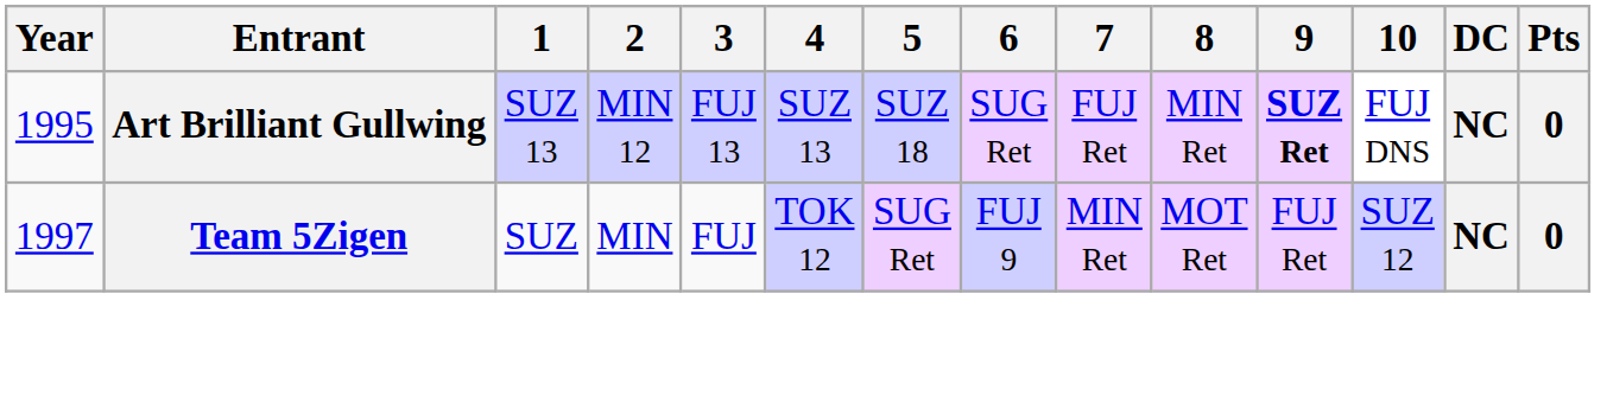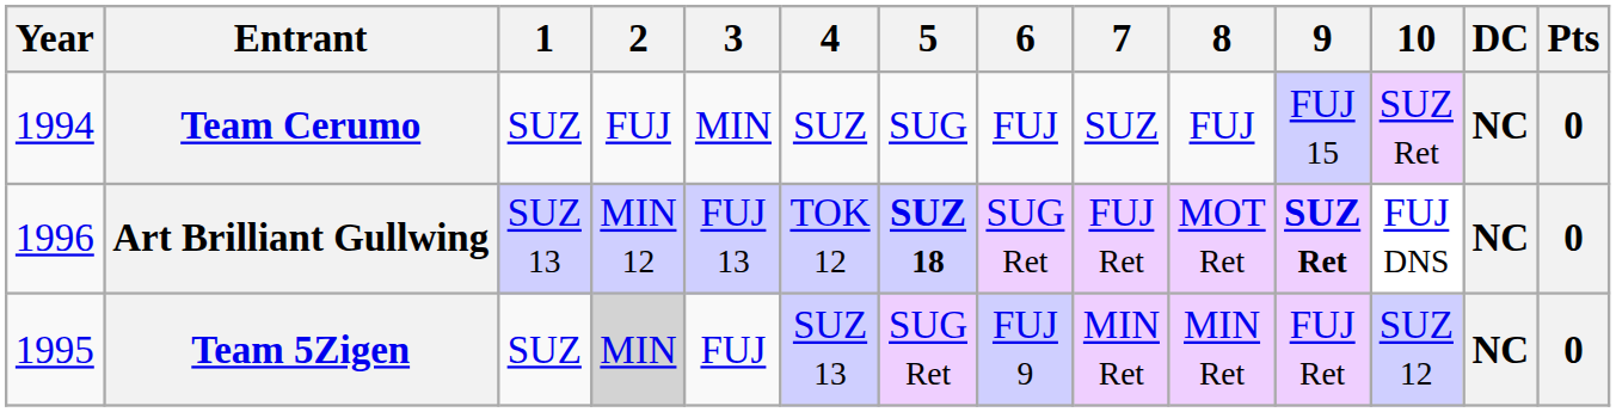+ row: 1994 | Team Cerumo | SUZ | FUJ | MIN | SUZ | SUG | FUJ | SUZ | FUJ | FUJ 15 | SUZ Ret | NC | 0
Art Brilliant Gullwing | Year: 1995 -> 1996
Art Brilliant Gullwing | 4: SUZ 13 -> TOK 12
Art Brilliant Gullwing | 5: normal -> bold
Art Brilliant Gullwing | 8: MIN Ret -> MOT Ret
Team 5Zigen | Year: 1997 -> 1995
Team 5Zigen | 2: no background -> lightgrey background
Team 5Zigen | 4: TOK 12 -> SUZ 13
Team 5Zigen | 8: MOT Ret -> MIN Ret
